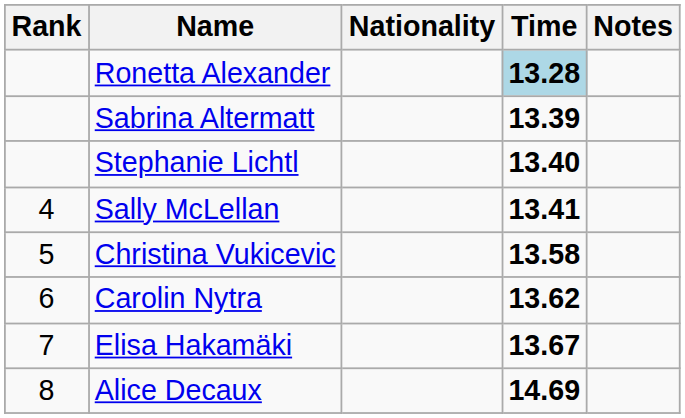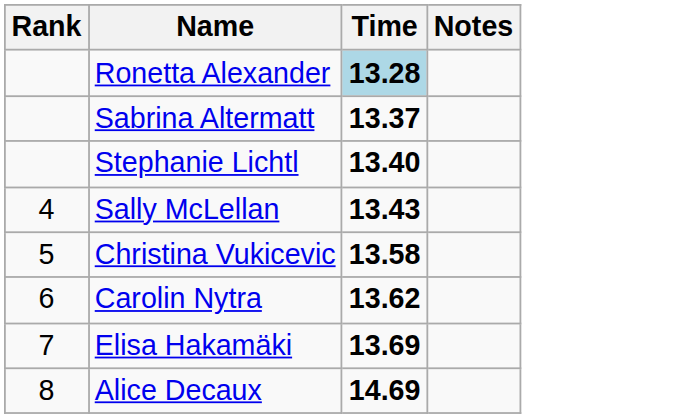- column: Nationality
Sabrina Altermatt | Time: 13.39 -> 13.37
Sally McLellan | Time: 13.41 -> 13.43
Elisa Hakamäki | Time: 13.67 -> 13.69
